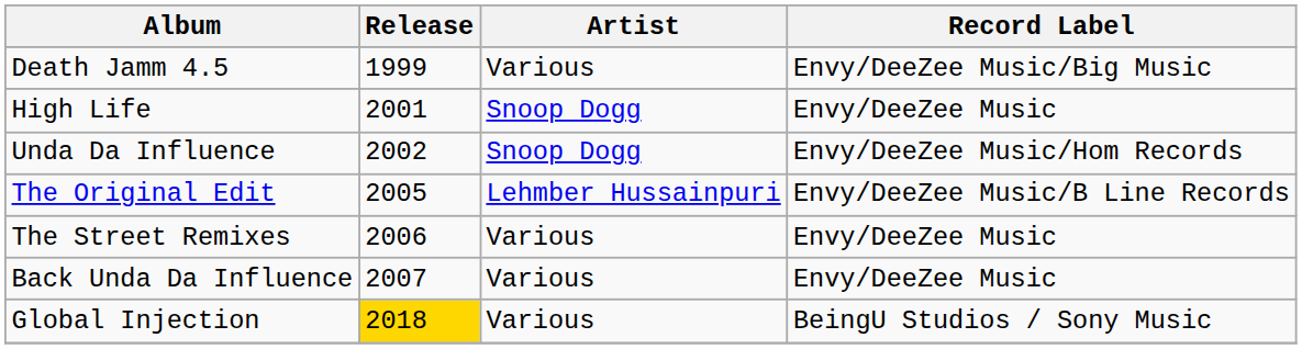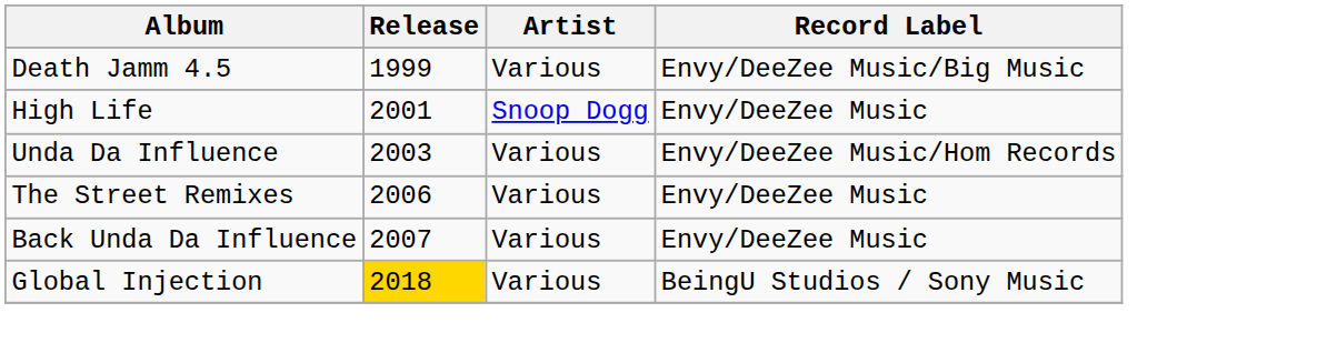Unda Da Influence | Release: 2002 -> 2003
Unda Da Influence | Artist: Snoop Dogg -> Various
- row: The Original Edit | 2005 | Lehmber Hussainpuri | Envy/DeeZee Music/B Line Records
